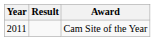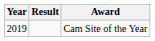Сam Site of the Year | Year: 2011 -> 2019
